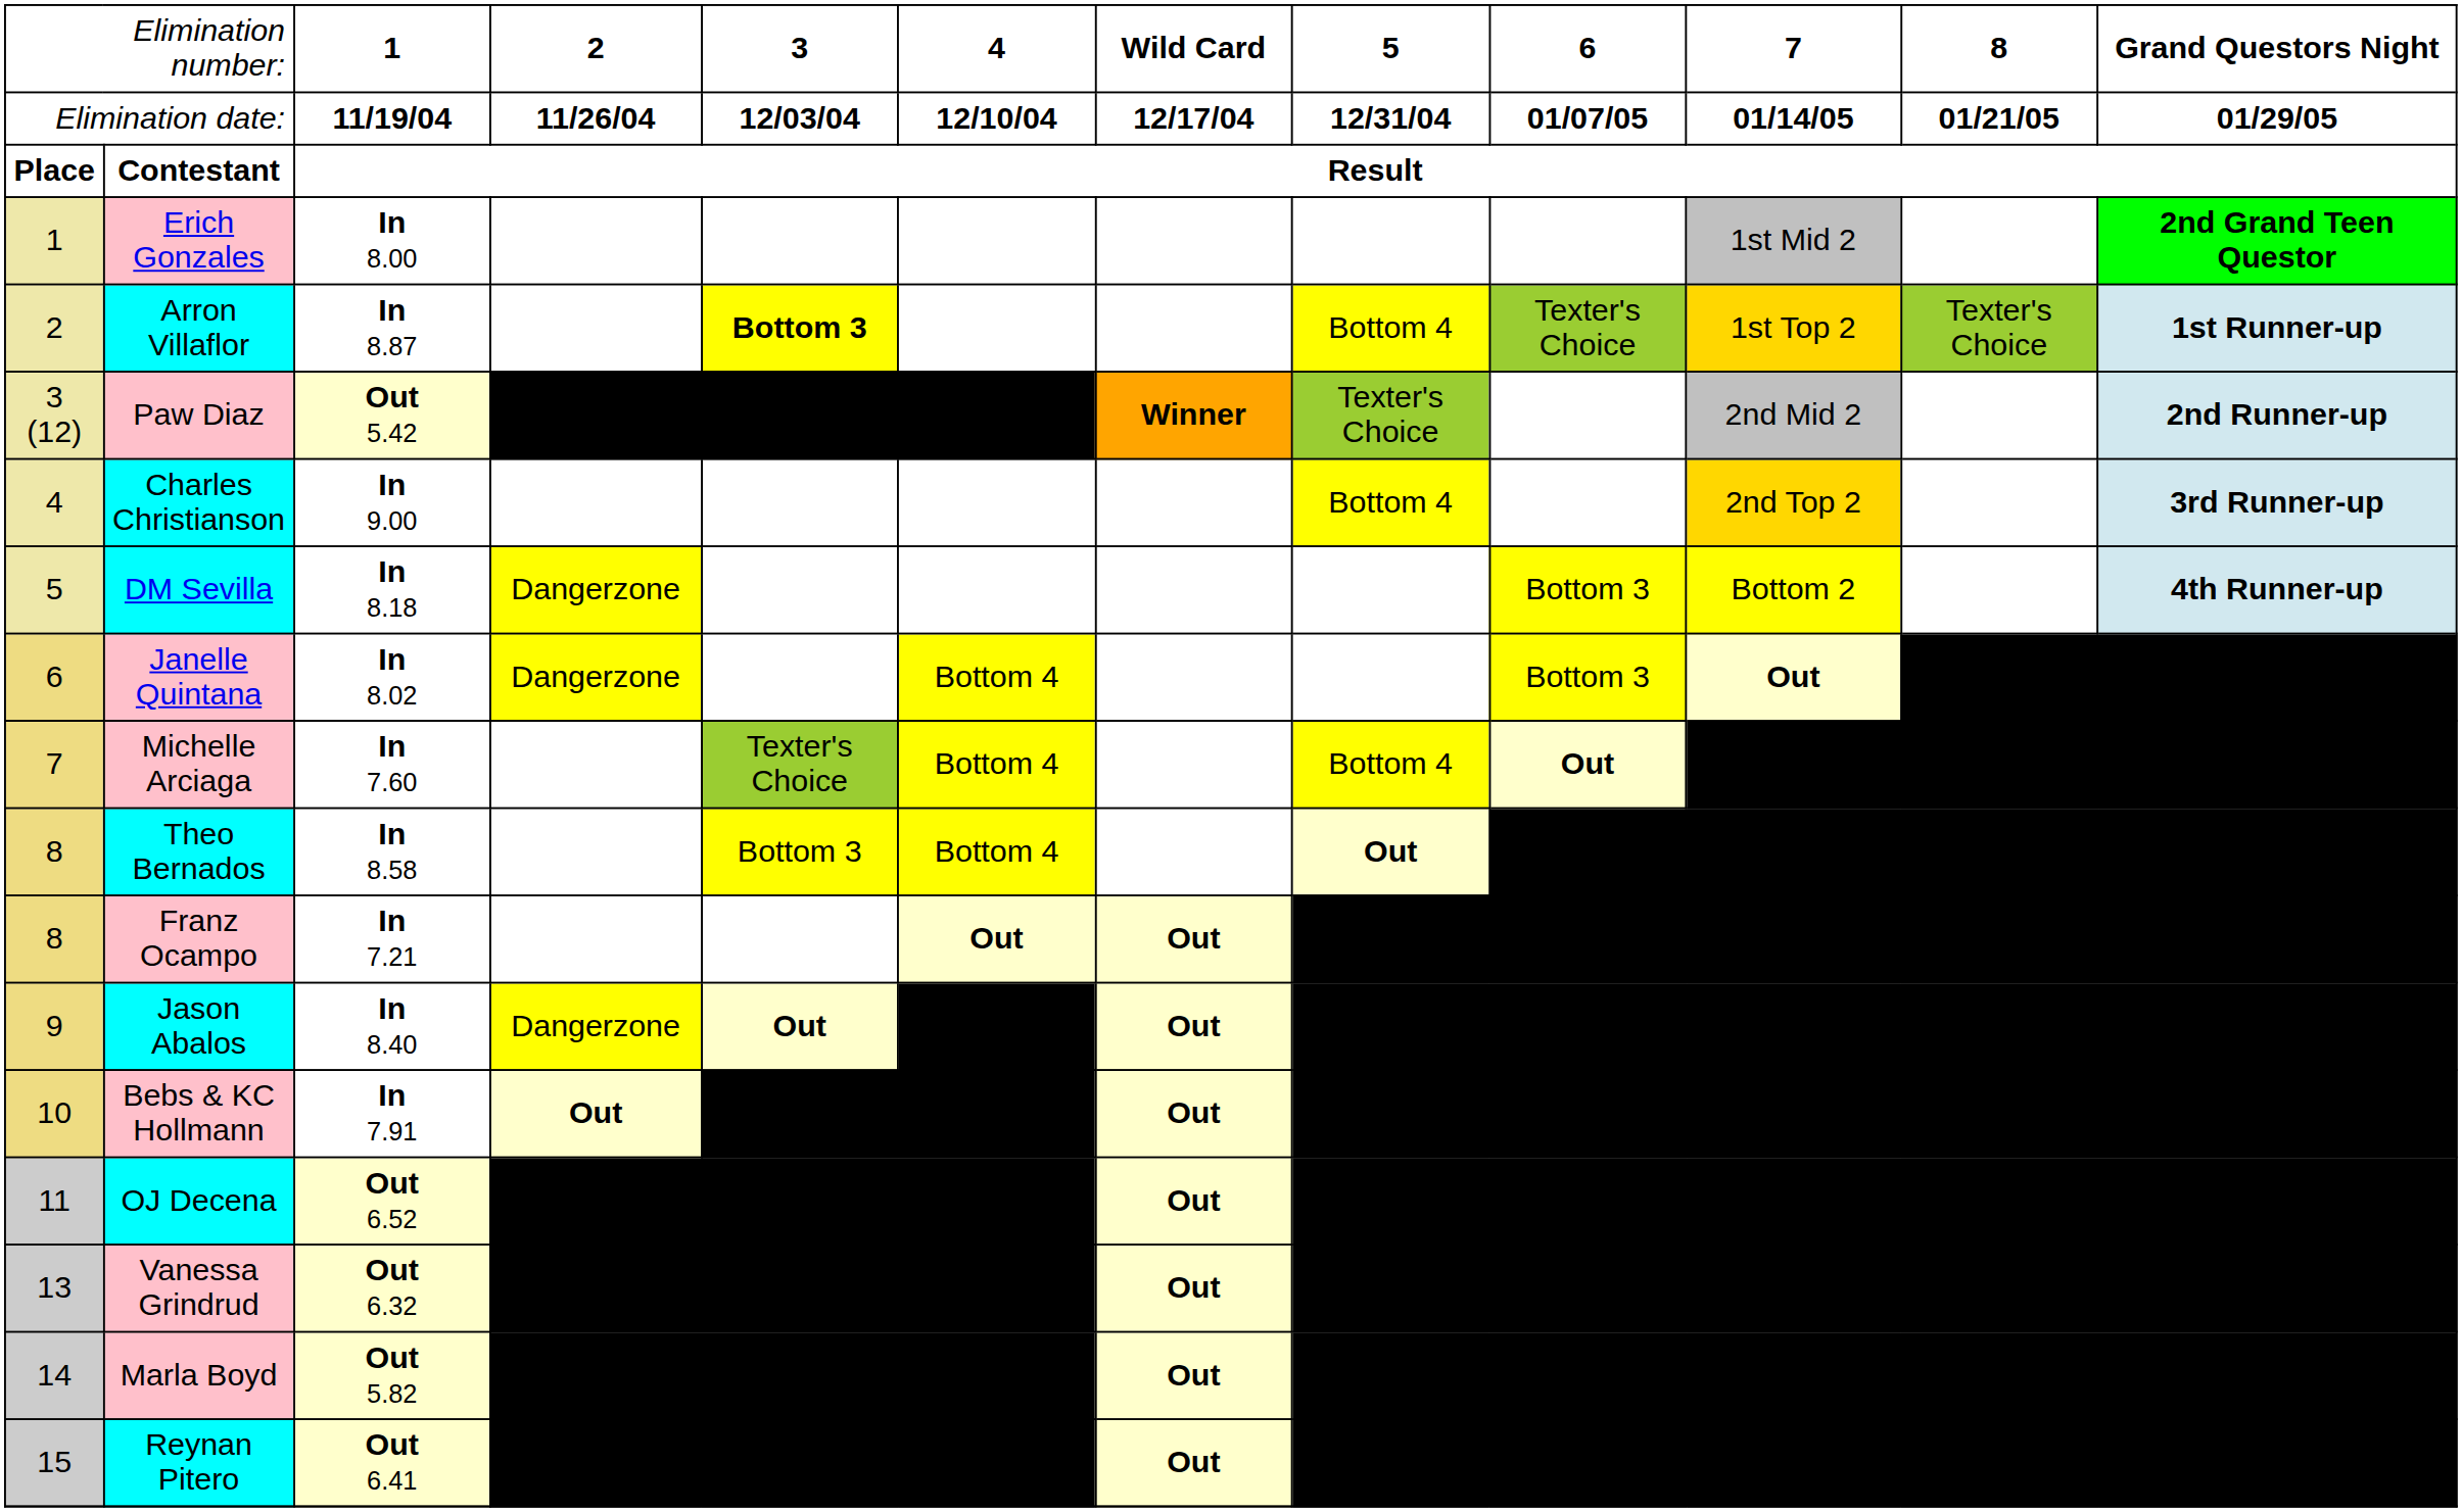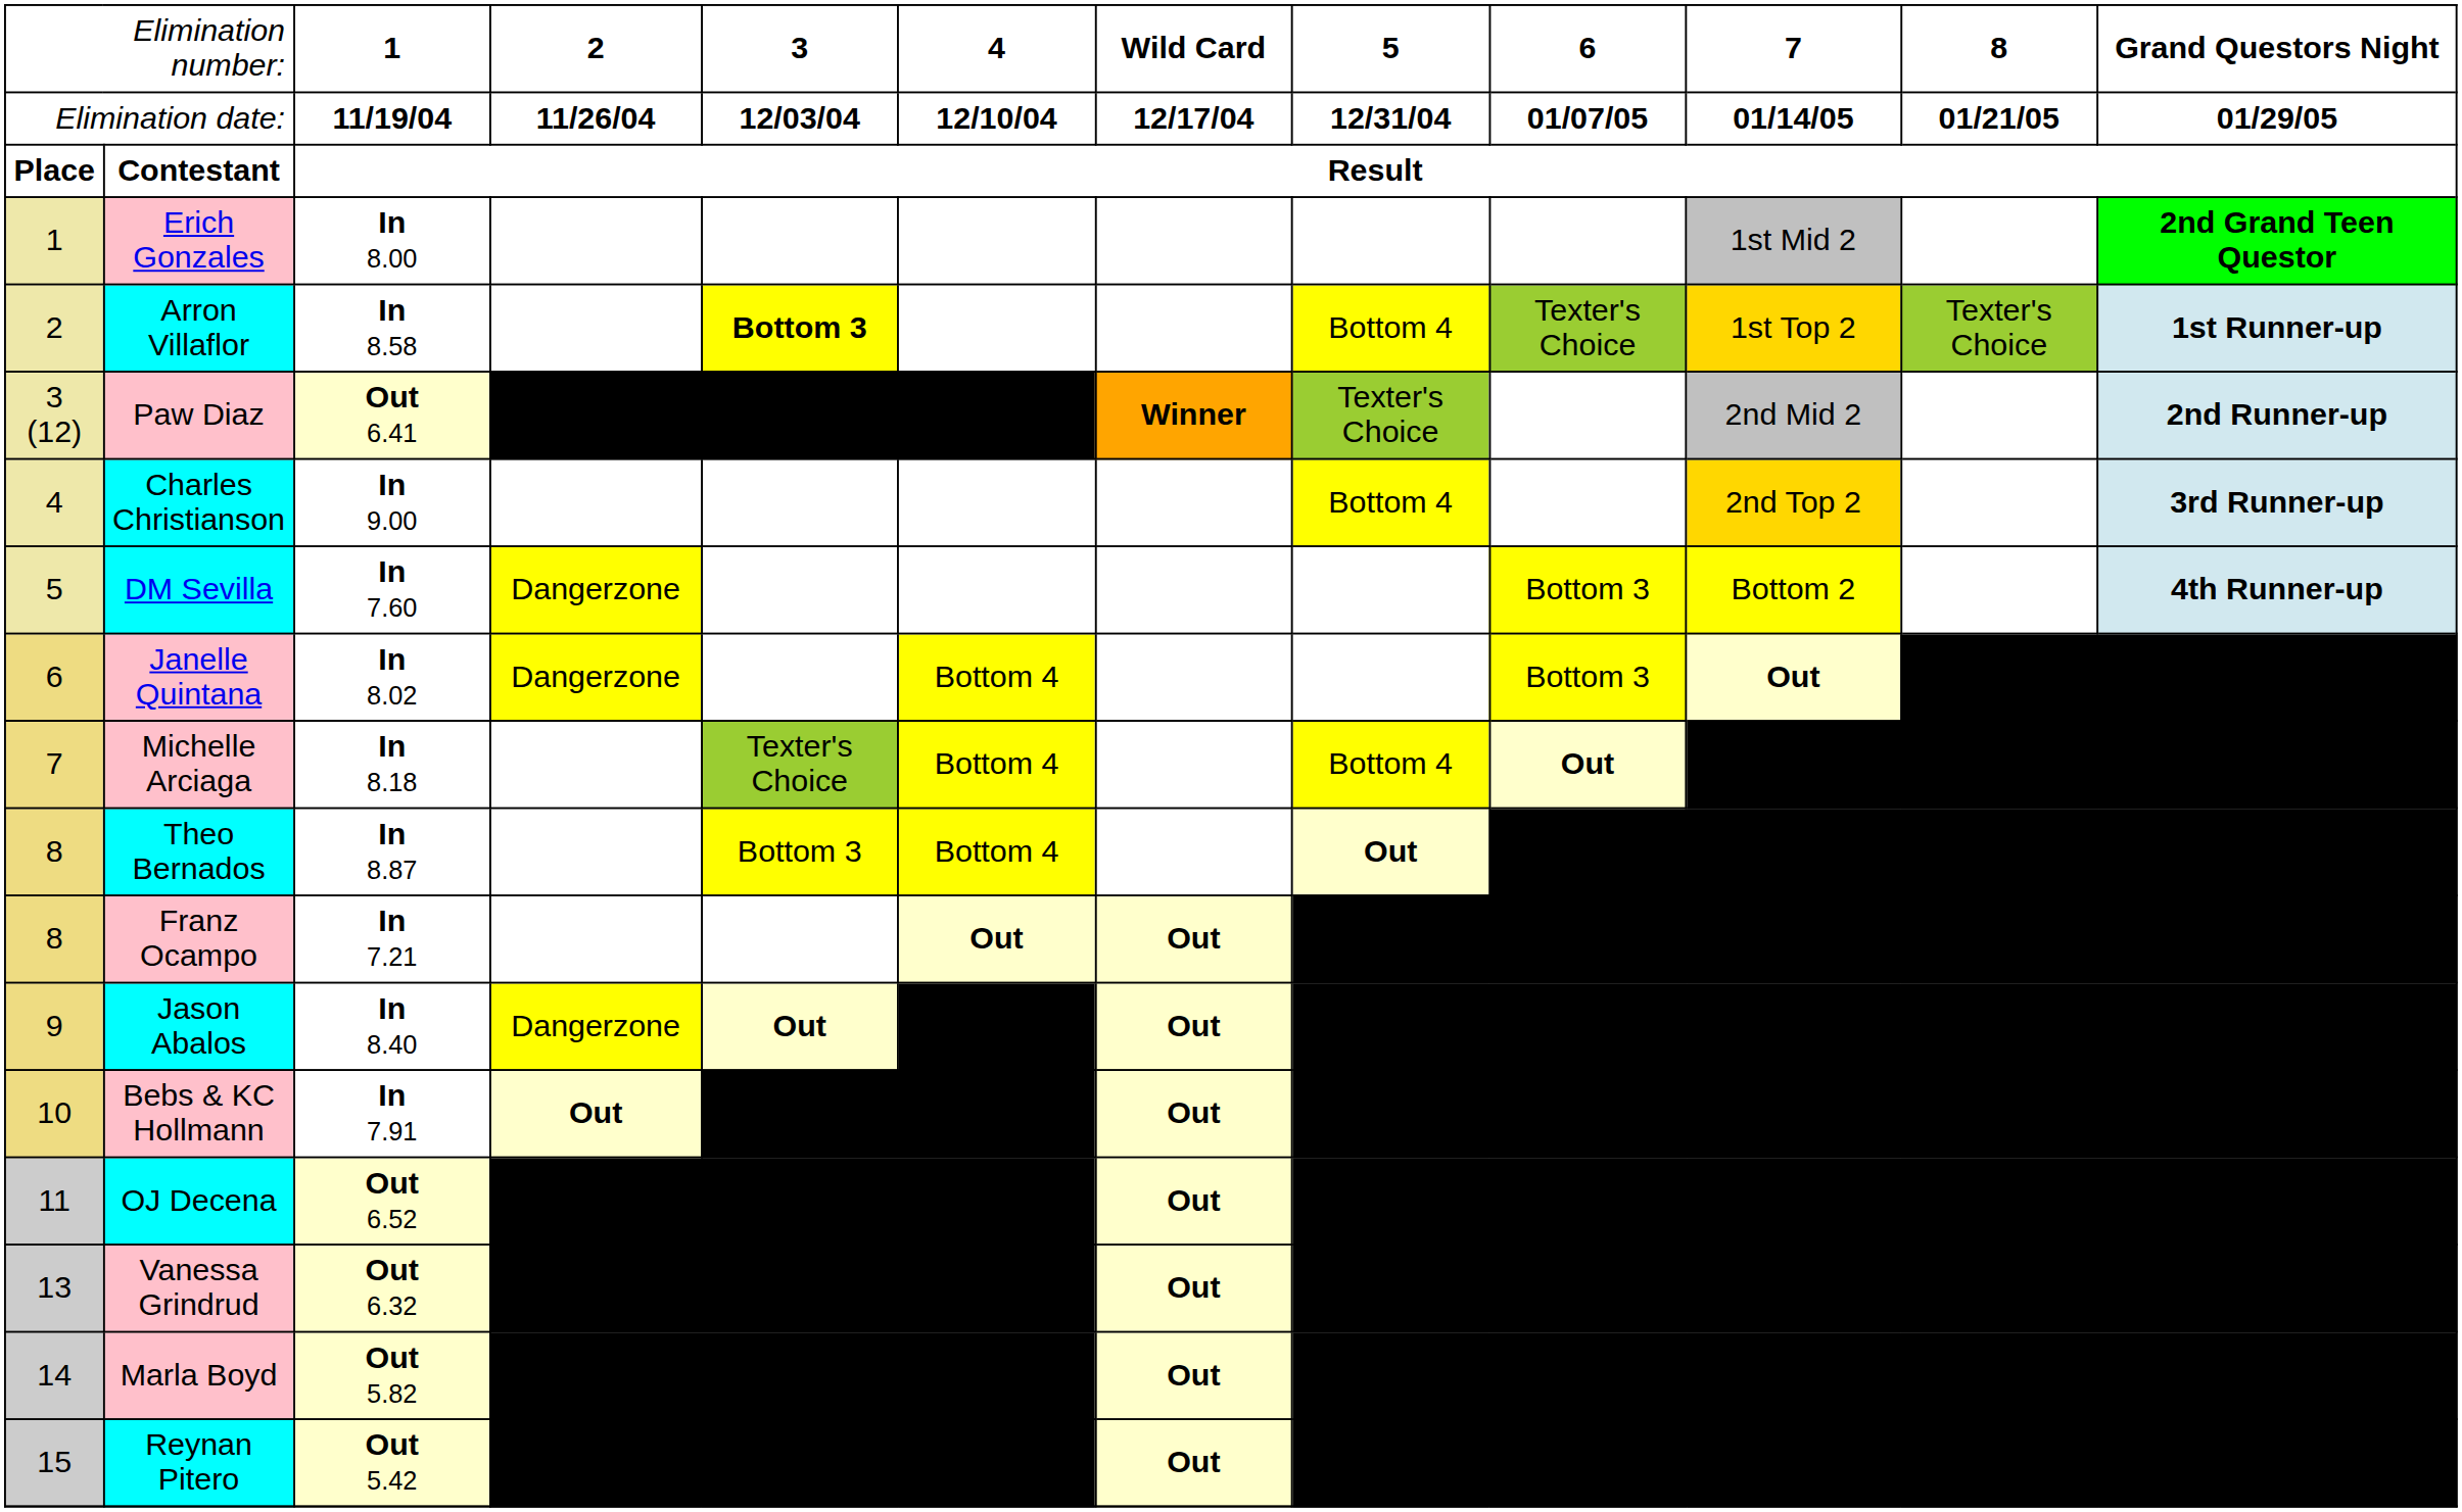Arron Villaflor | column 3: In 8.87 -> In 8.58
Paw Diaz | column 3: Out 5.42 -> Out 6.41
DM Sevilla | column 3: In 8.18 -> In 7.60
Michelle Arciaga | column 3: In 7.60 -> In 8.18
Theo Bernados | column 3: In 8.58 -> In 8.87
Reynan Pitero | column 3: Out 6.41 -> Out 5.42
